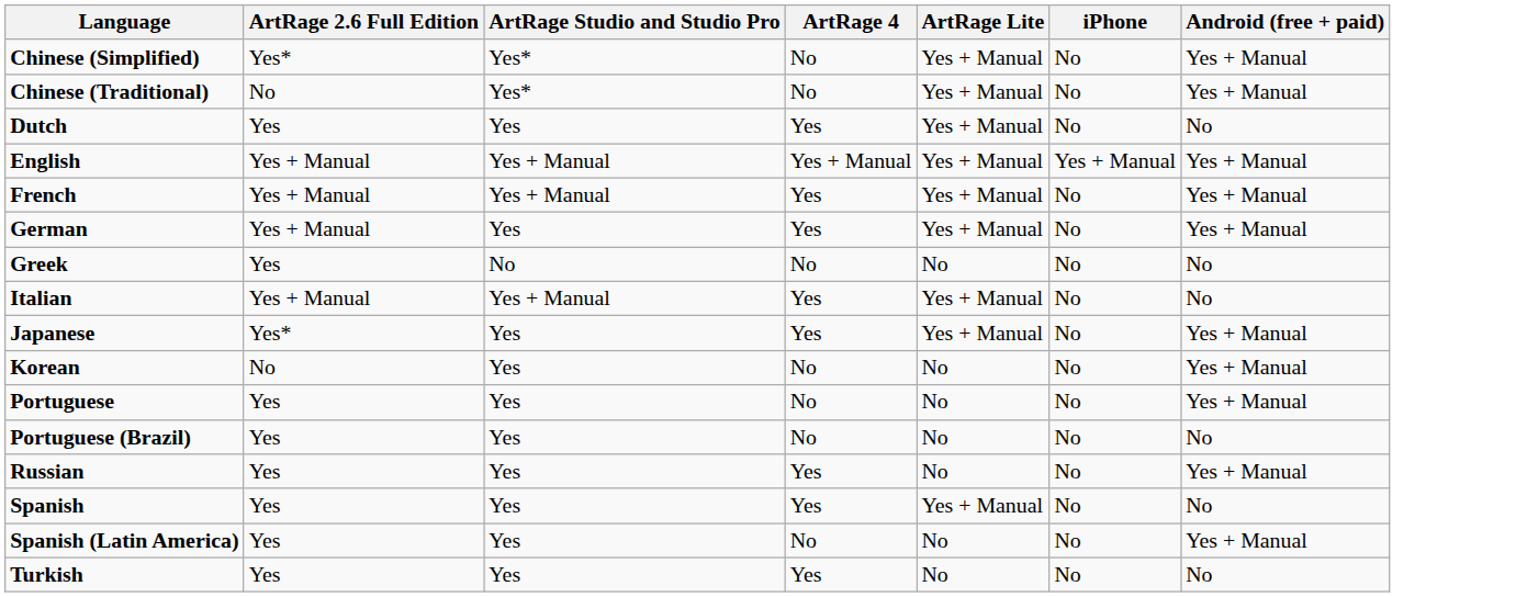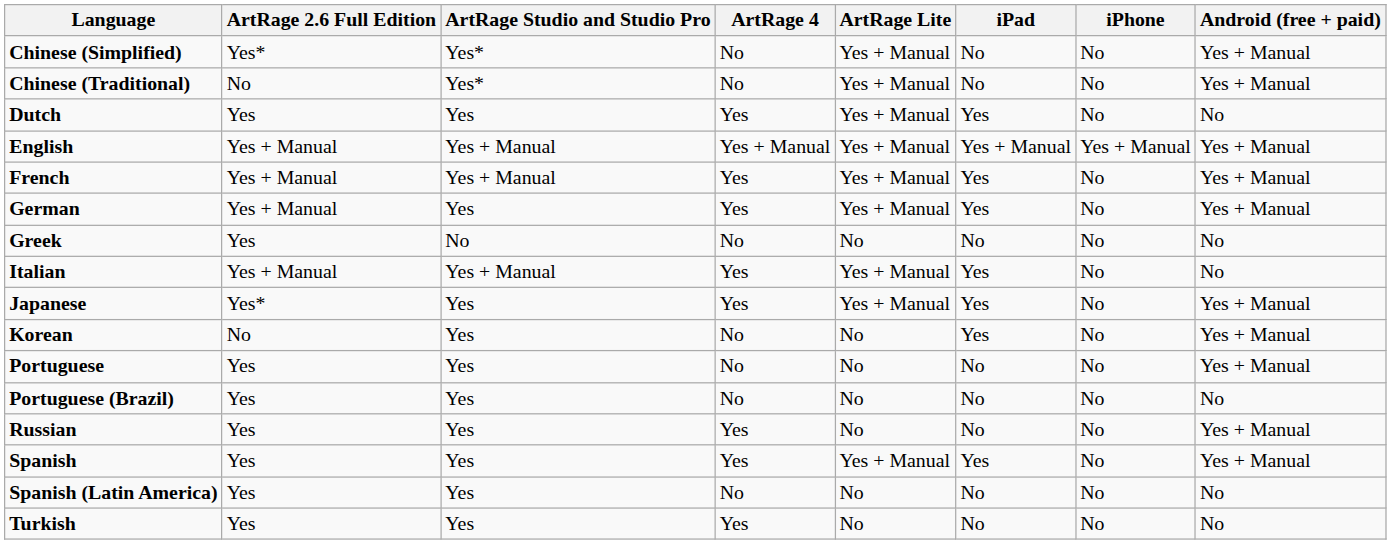+ column: iPad | No | No | Yes | Yes + Manual | Yes | Yes | No | Yes | Yes | Yes | No | No | No | Yes | No | No
Spanish | Android (free + paid): No -> Yes + Manual
Spanish (Latin America) | Android (free + paid): Yes + Manual -> No
